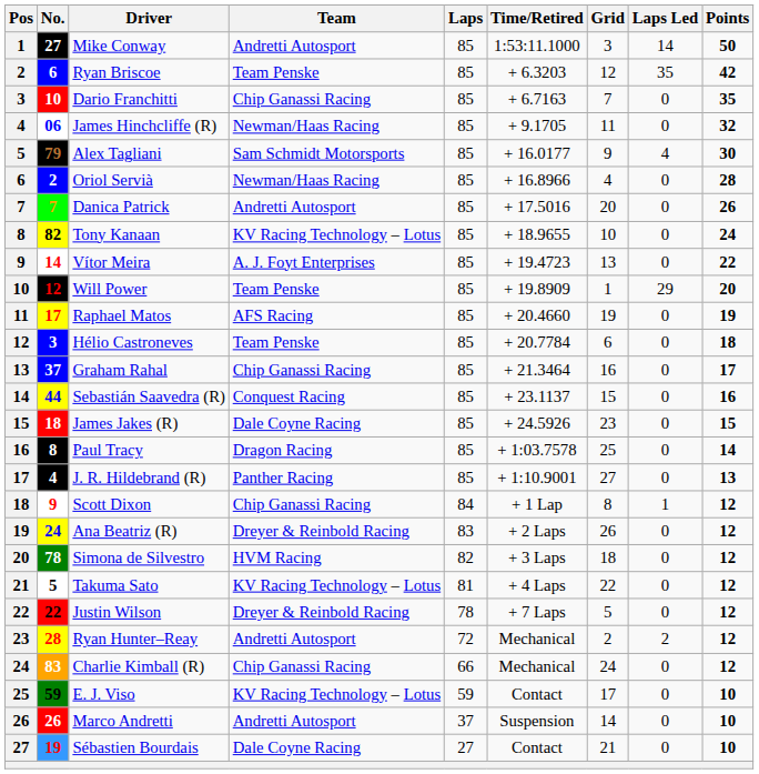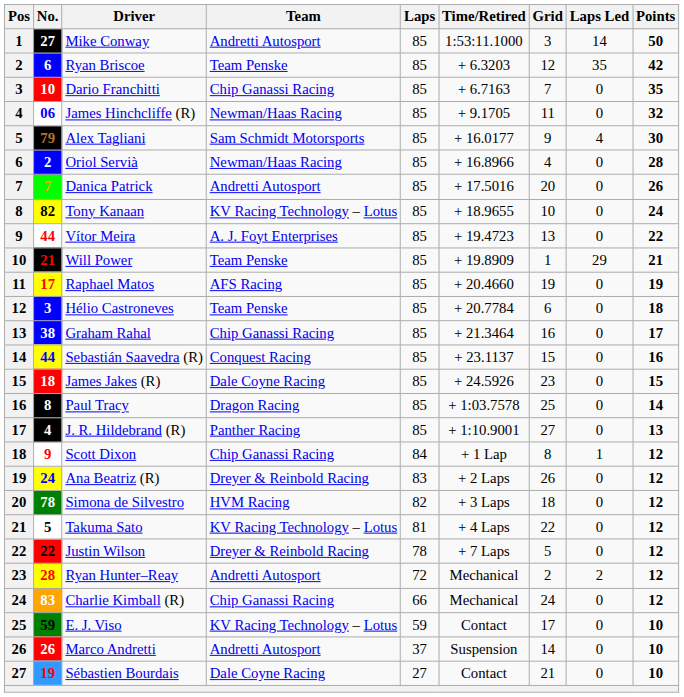Vítor Meira | No.: 14 -> 44
Will Power | No.: 12 -> 21
Will Power | Points: 20 -> 21
Graham Rahal | No.: 37 -> 38
